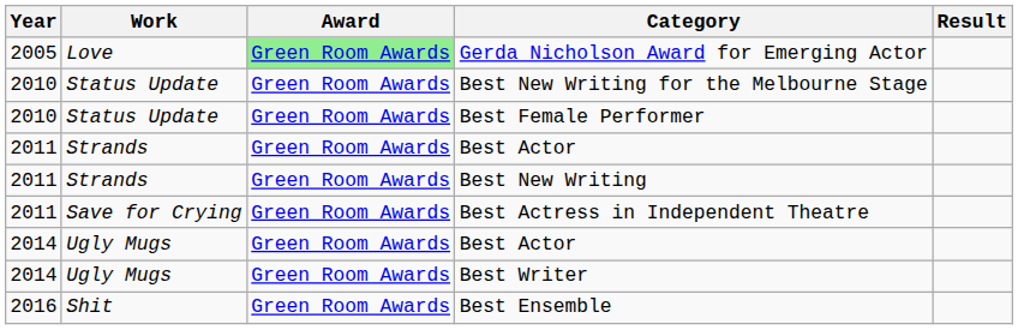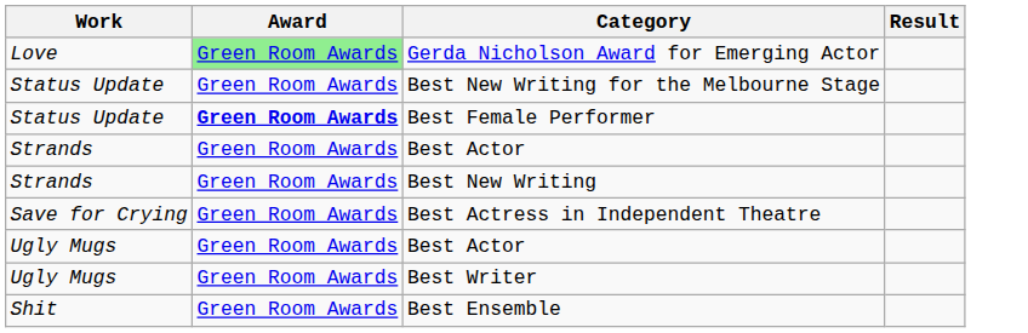- column: Year | 2005 | 2010 | 2010 | 2011 | 2011 | 2011 | 2014 | 2014 | 2016
Best Female Performer | Award: normal -> bold
